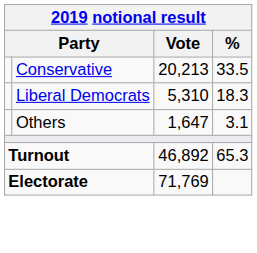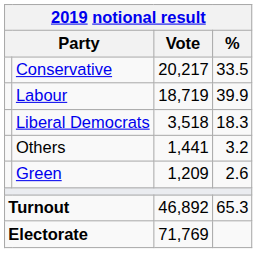Conservative | Vote: 20,213 -> 20,217
+ row: Labour | 18,719 | 39.9
Liberal Democrats | Vote: 5,310 -> 3,518
Others | Vote: 1,647 -> 1,441
Others | %: 3.1 -> 3.2
+ row: Green | 1,209 | 2.6
